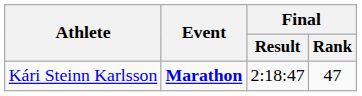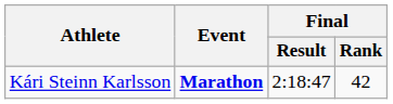Kári Steinn Karlsson | Final / Rank: 47 -> 42
